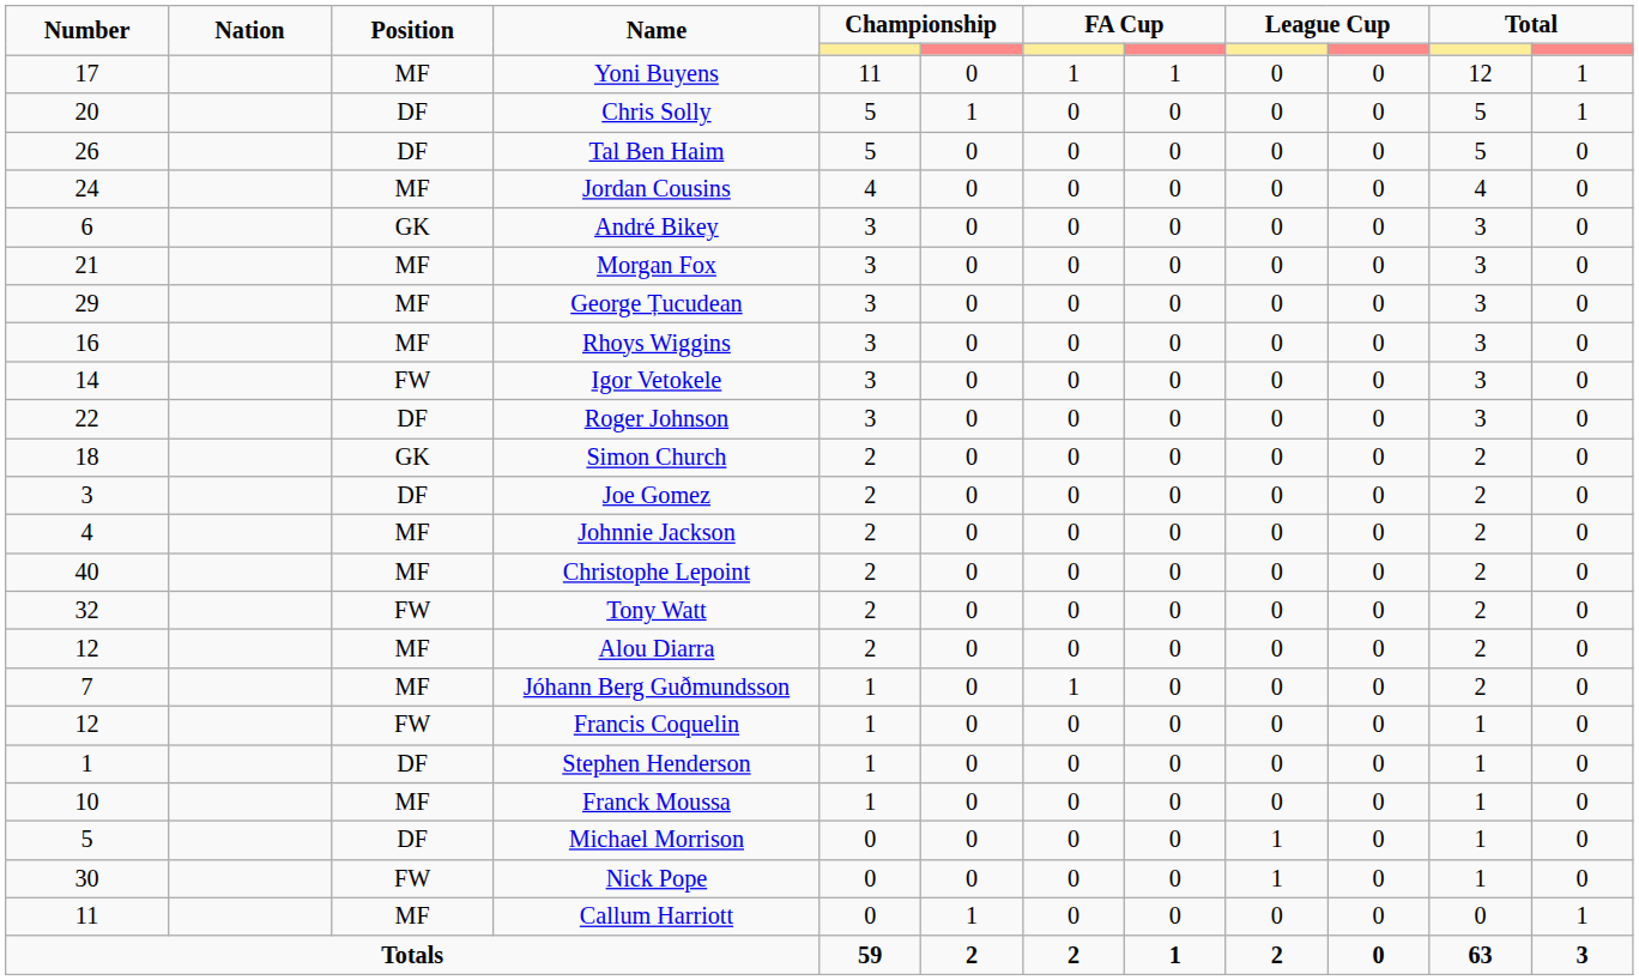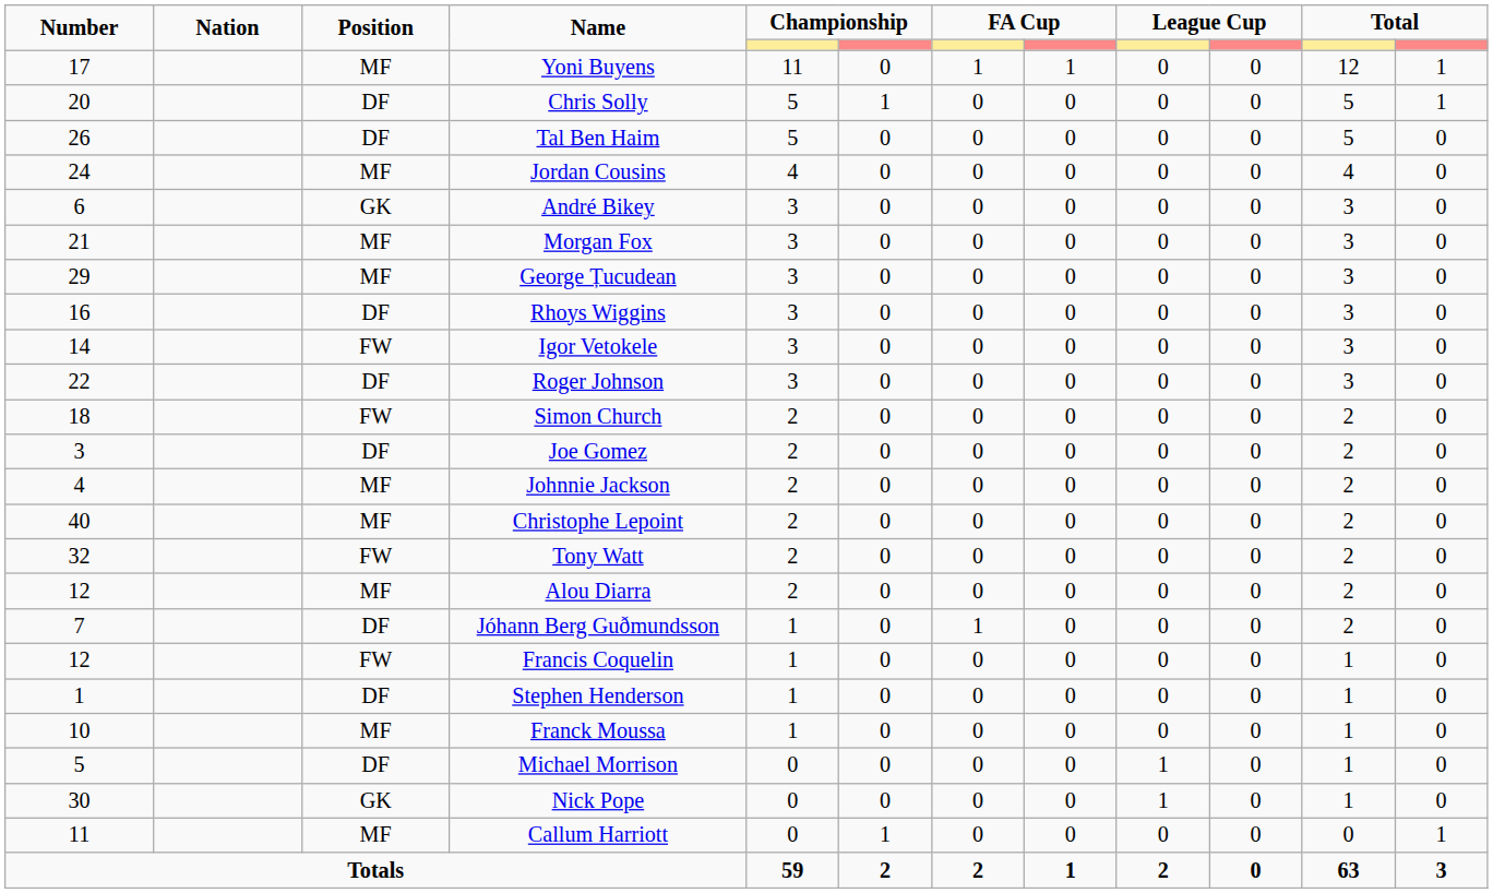Rhoys Wiggins | Position: MF -> DF
Simon Church | Position: GK -> FW
Jóhann Berg Guðmundsson | Position: MF -> DF
Nick Pope | Position: FW -> GK
